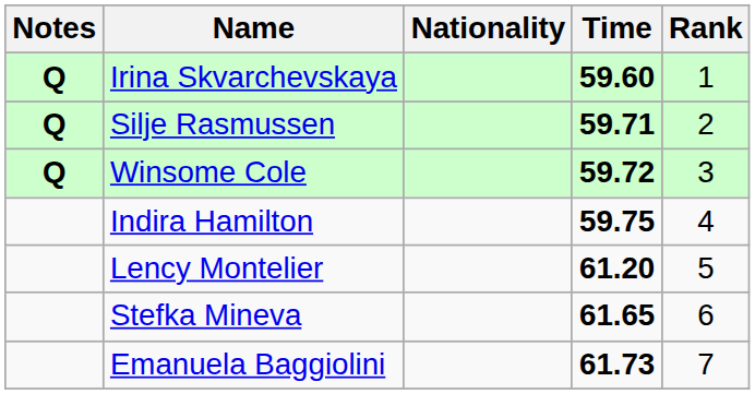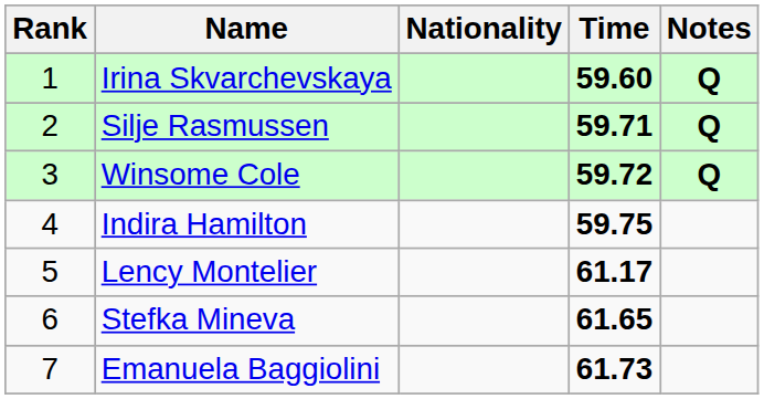columns swapped: Rank <-> Notes
Lency Montelier | Time: 61.20 -> 61.17
